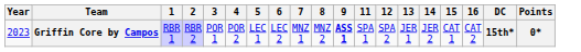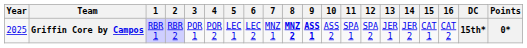+ column: 10 | ASS 2
Griffin Core by Campos | Year: 2023 -> 2025
Griffin Core by Campos | 8: normal -> bold
